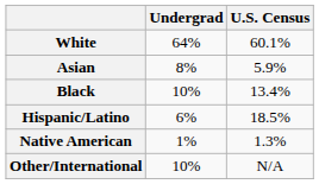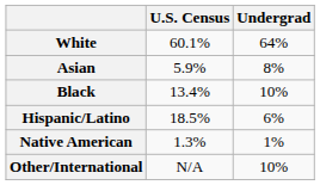columns swapped: Undergrad <-> U.S. Census
